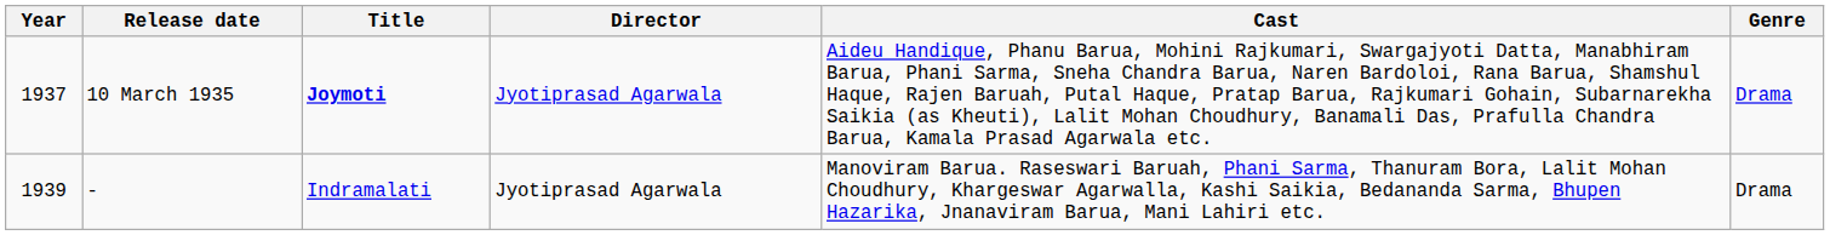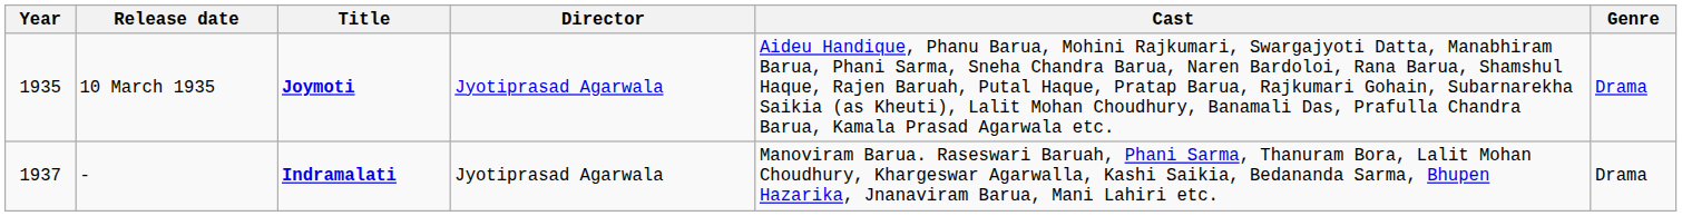10 March 1935 | Year: 1937 -> 1935
- | Year: 1939 -> 1937
- | Title: normal -> bold
